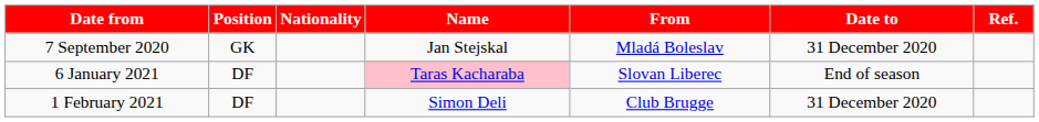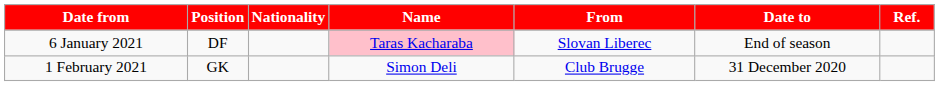- row: 7 September 2020 | GK | Jan Stejskal | Mladá Boleslav | 31 December 2020
1 February 2021 | Position: DF -> GK
